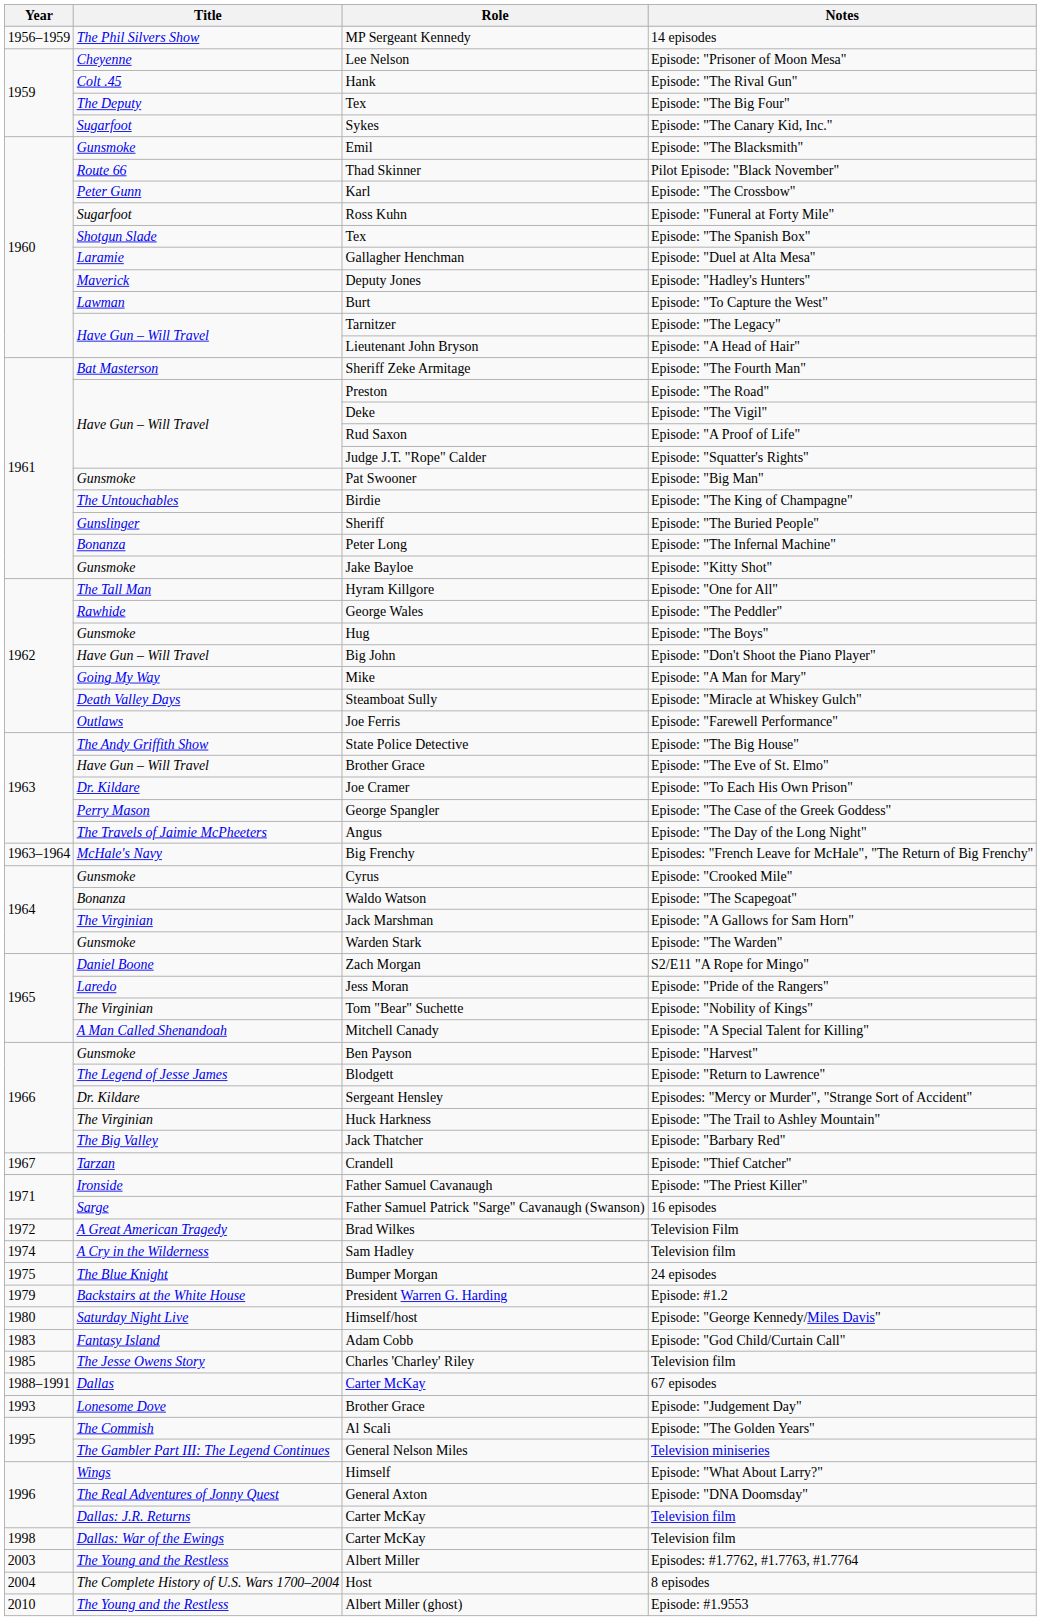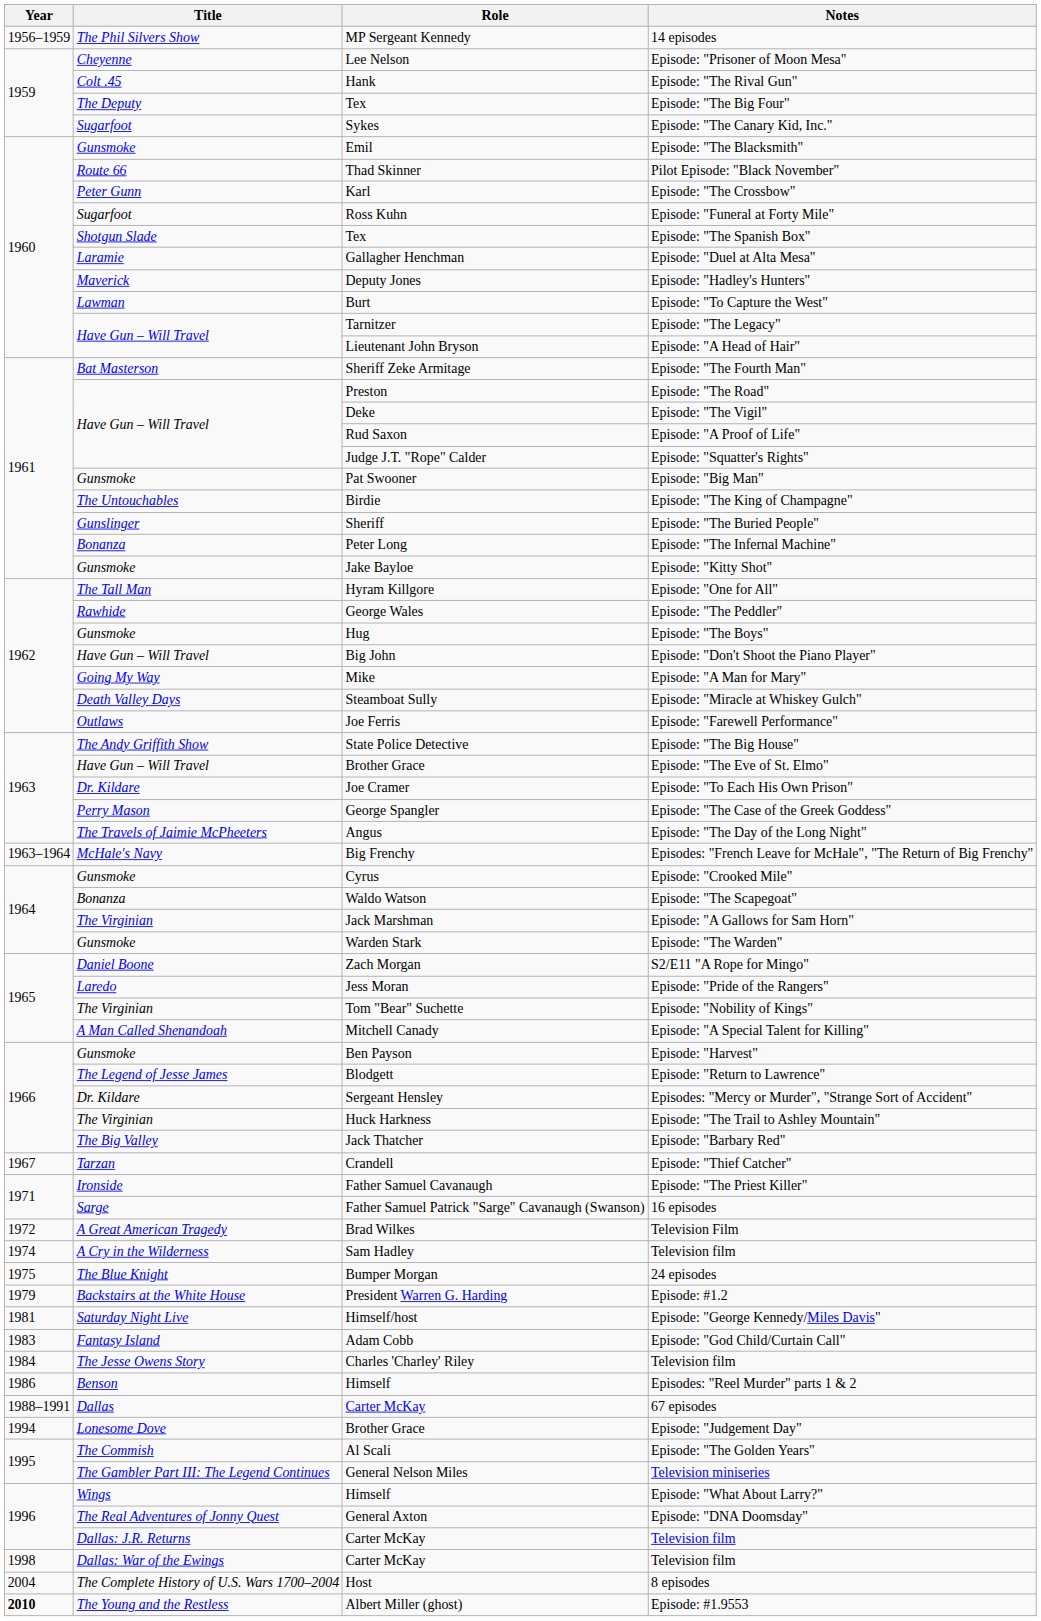Episode: "George Kennedy/Miles Davis" | Year: 1980 -> 1981
The Jesse Owens Story / Television film | Year: 1985 -> 1984
+ row: 1986 | Benson | Himself | Episodes: "Reel Murder" parts 1 & 2
Episode: "Judgement Day" | Year: 1993 -> 1994
- row: 2003 | The Young and the Restless | Albert Miller | Episodes: #1.7762, #1.7763, #1.7764
Episode: #1.9553 | Year: normal -> bold
